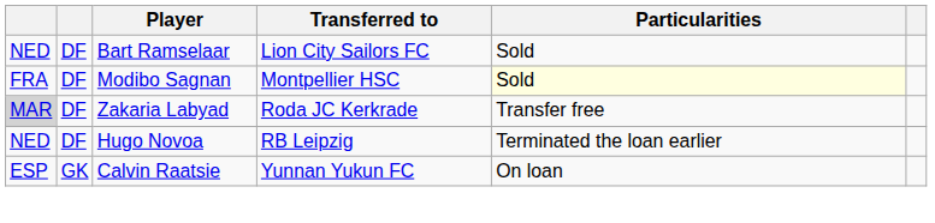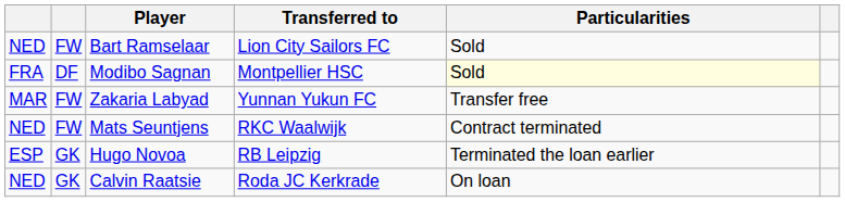Bart Ramselaar | column 2: DF -> FW
Zakaria Labyad | column 1: lightgrey background -> no background
Zakaria Labyad | column 2: DF -> FW
Zakaria Labyad | Transferred to: Roda JC Kerkrade -> Yunnan Yukun FC
+ row: NED | FW | Mats Seuntjens | RKC Waalwijk | Contract terminated
Hugo Novoa | column 1: NED -> ESP
Hugo Novoa | column 2: DF -> GK
Calvin Raatsie | column 1: ESP -> NED
Calvin Raatsie | Transferred to: Yunnan Yukun FC -> Roda JC Kerkrade
